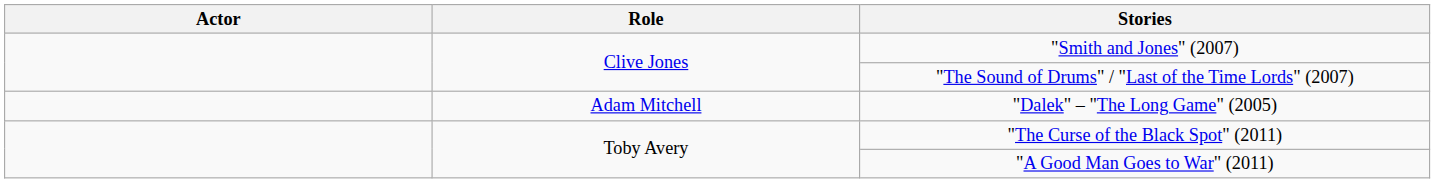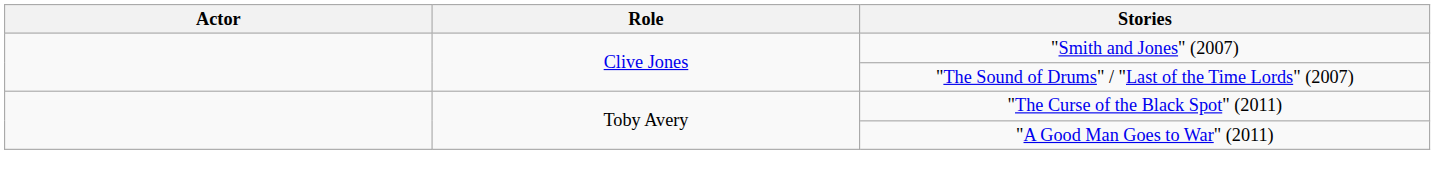- row: Adam Mitchell | "Dalek" – "The Long Game" (2005)
